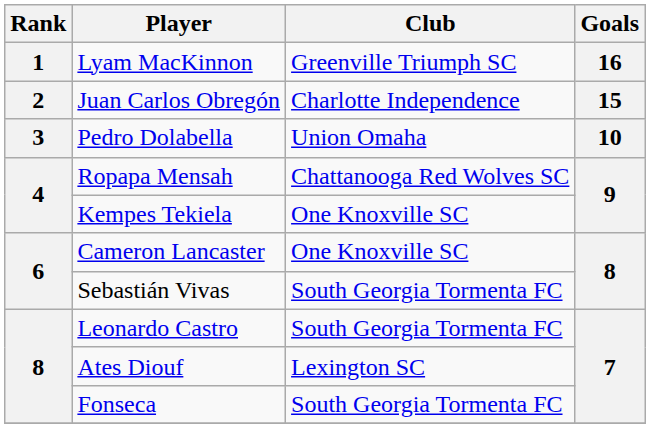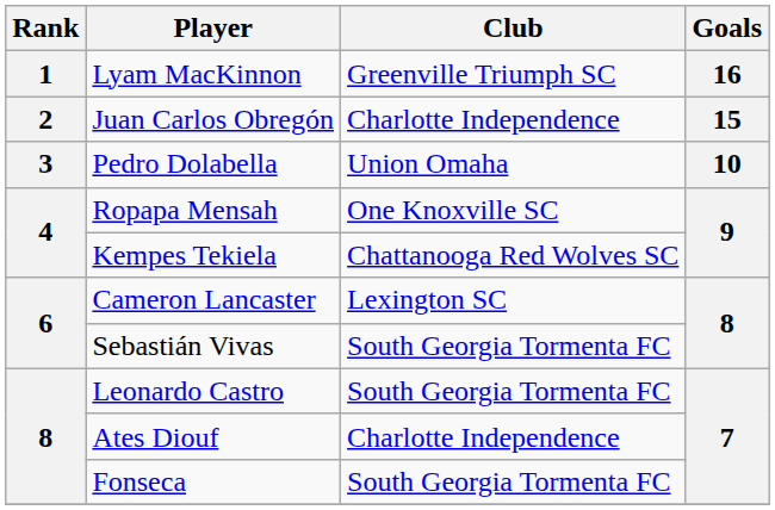Ropapa Mensah | Club: Chattanooga Red Wolves SC -> One Knoxville SC
Kempes Tekiela | Club: One Knoxville SC -> Chattanooga Red Wolves SC
Cameron Lancaster | Club: One Knoxville SC -> Lexington SC
Ates Diouf | Club: Lexington SC -> Charlotte Independence
